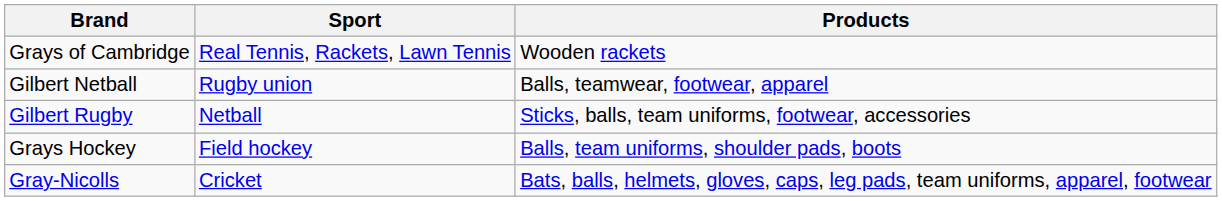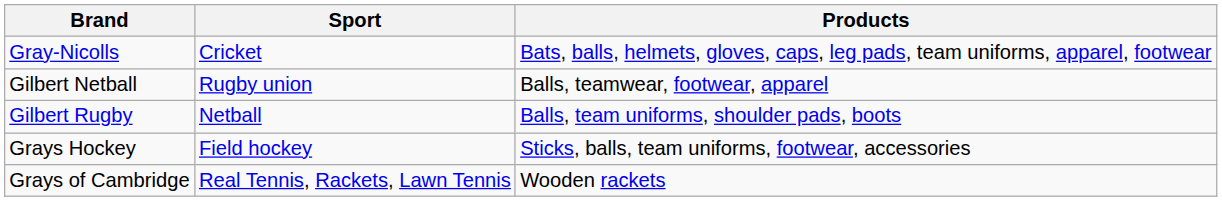rows swapped: Gray-Nicolls <-> Grays of Cambridge
Gilbert Rugby | Products: Sticks, balls, team uniforms, footwear, accessories -> Balls, team uniforms, shoulder pads, boots
Grays Hockey | Products: Balls, team uniforms, shoulder pads, boots -> Sticks, balls, team uniforms, footwear, accessories
